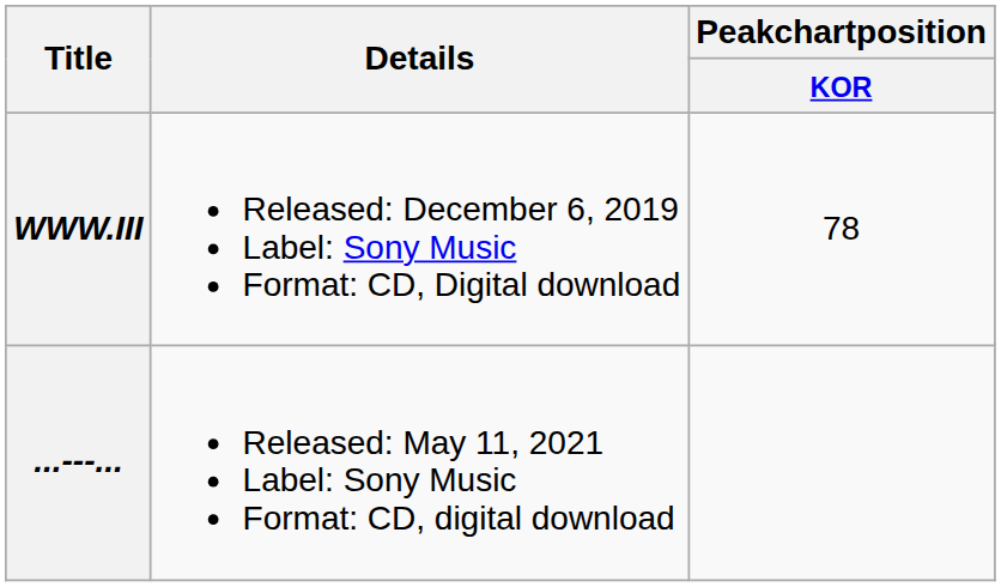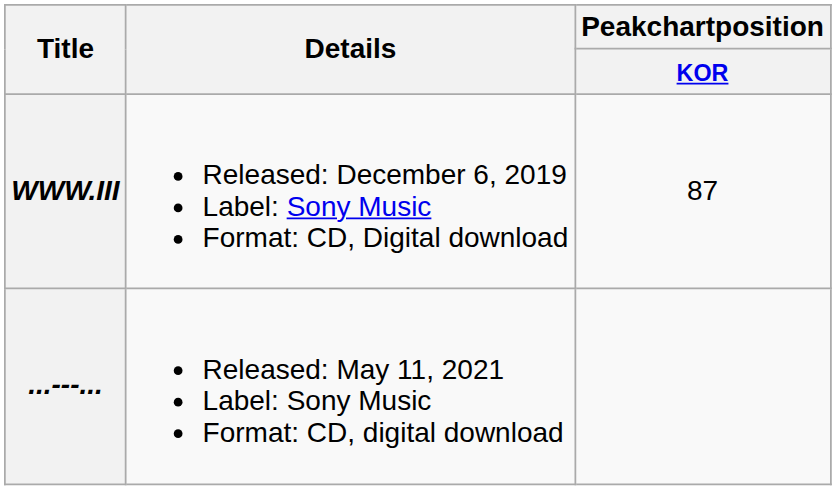WWW.III | Peakchartposition / KOR: 78 -> 87
